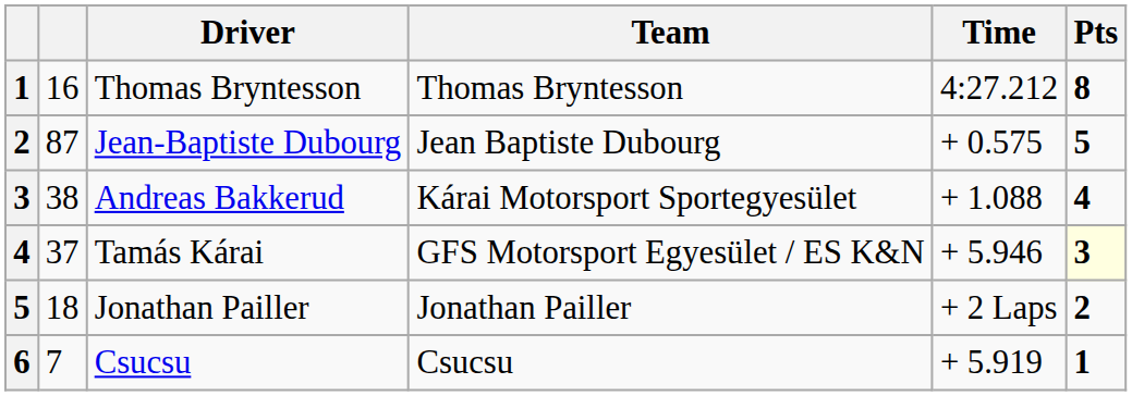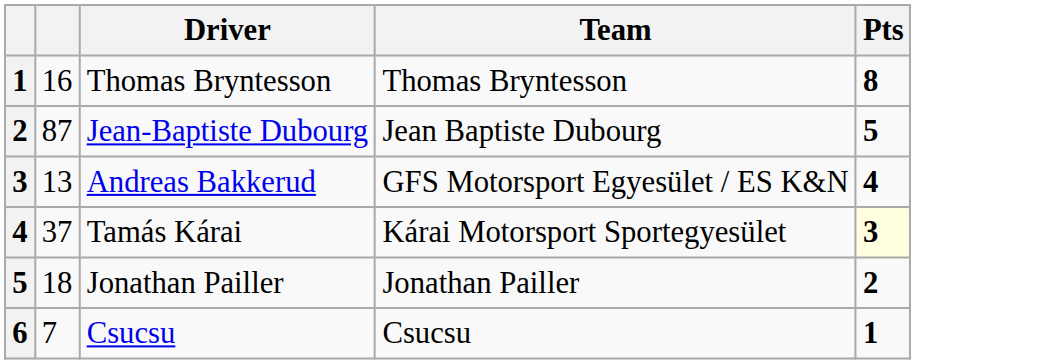- column: Time | 4:27.212 | + 0.575 | + 1.088 | + 5.946 | + 2 Laps | + 5.919
Andreas Bakkerud | column 2: 38 -> 13
Andreas Bakkerud | Team: Kárai Motorsport Sportegyesület -> GFS Motorsport Egyesület / ES K&N
Tamás Kárai | Team: GFS Motorsport Egyesület / ES K&N -> Kárai Motorsport Sportegyesület
